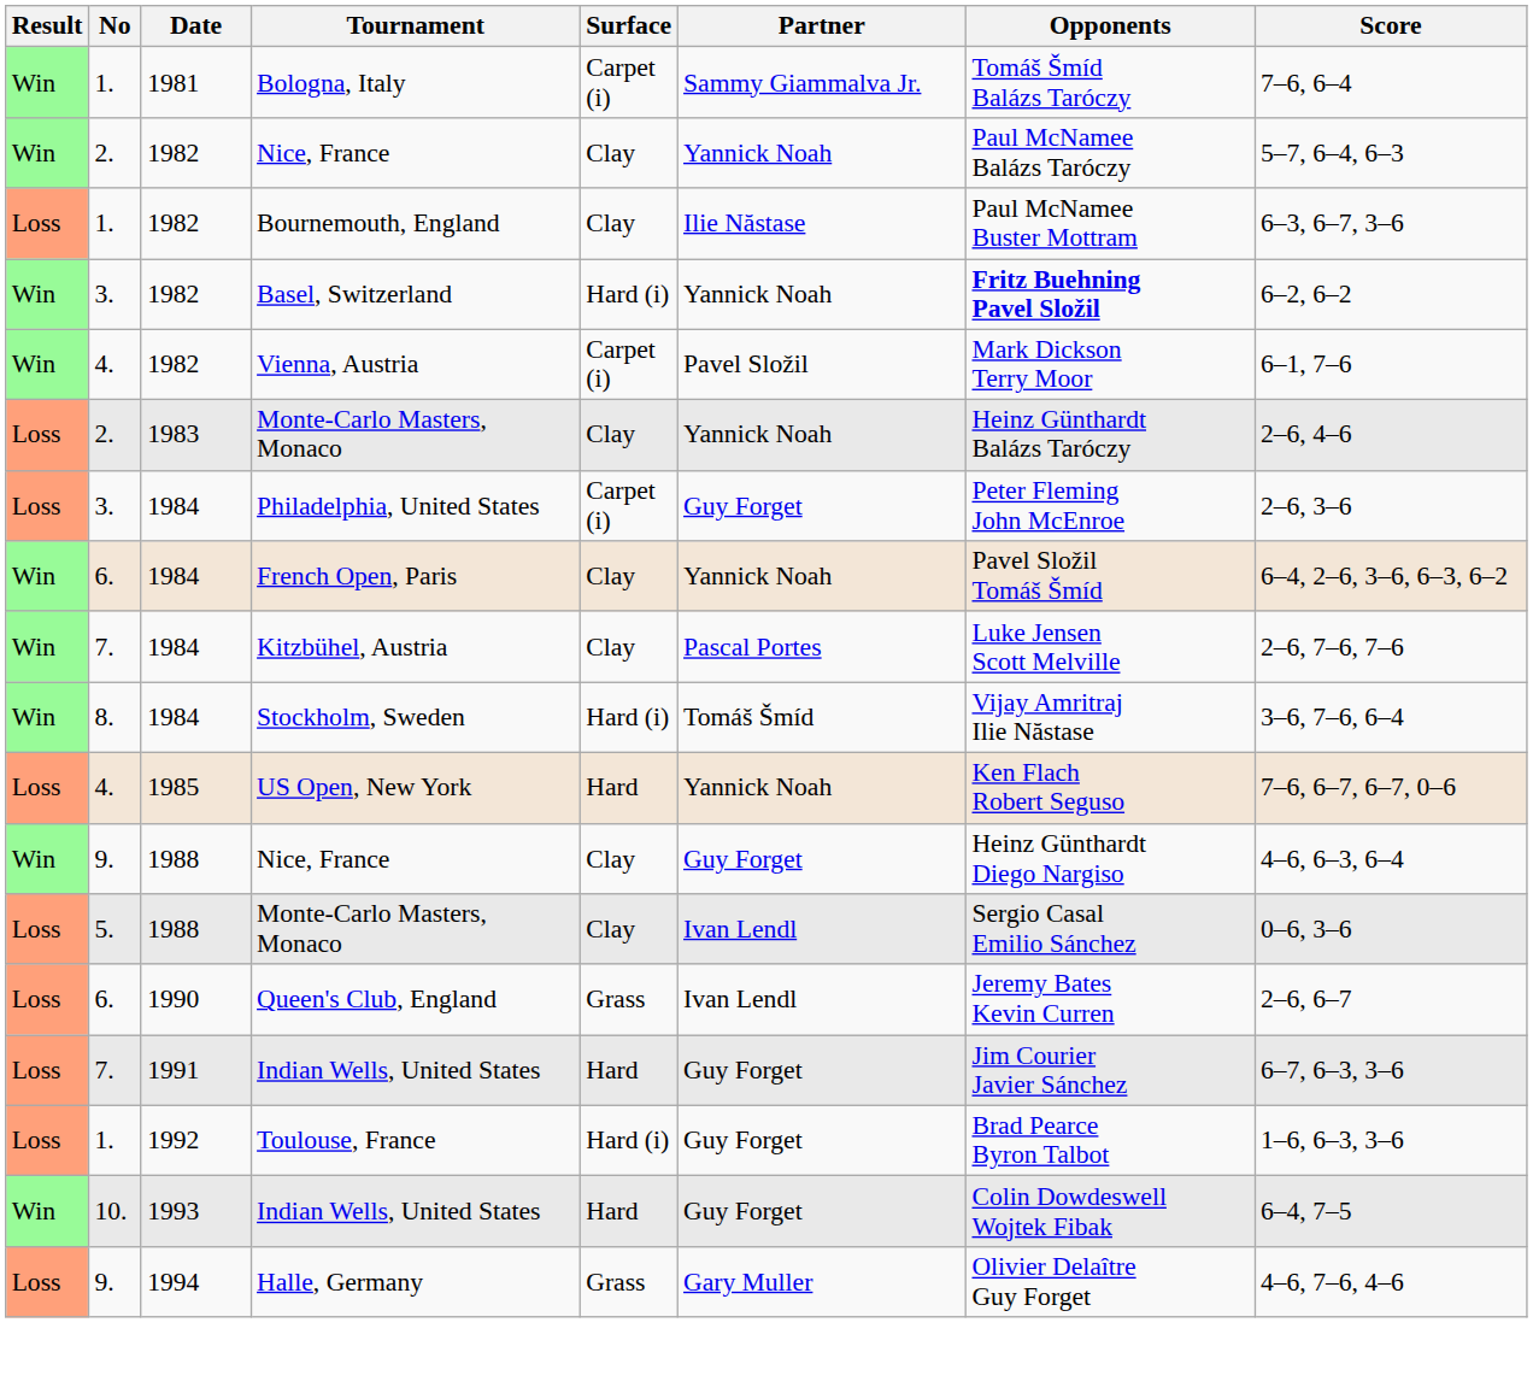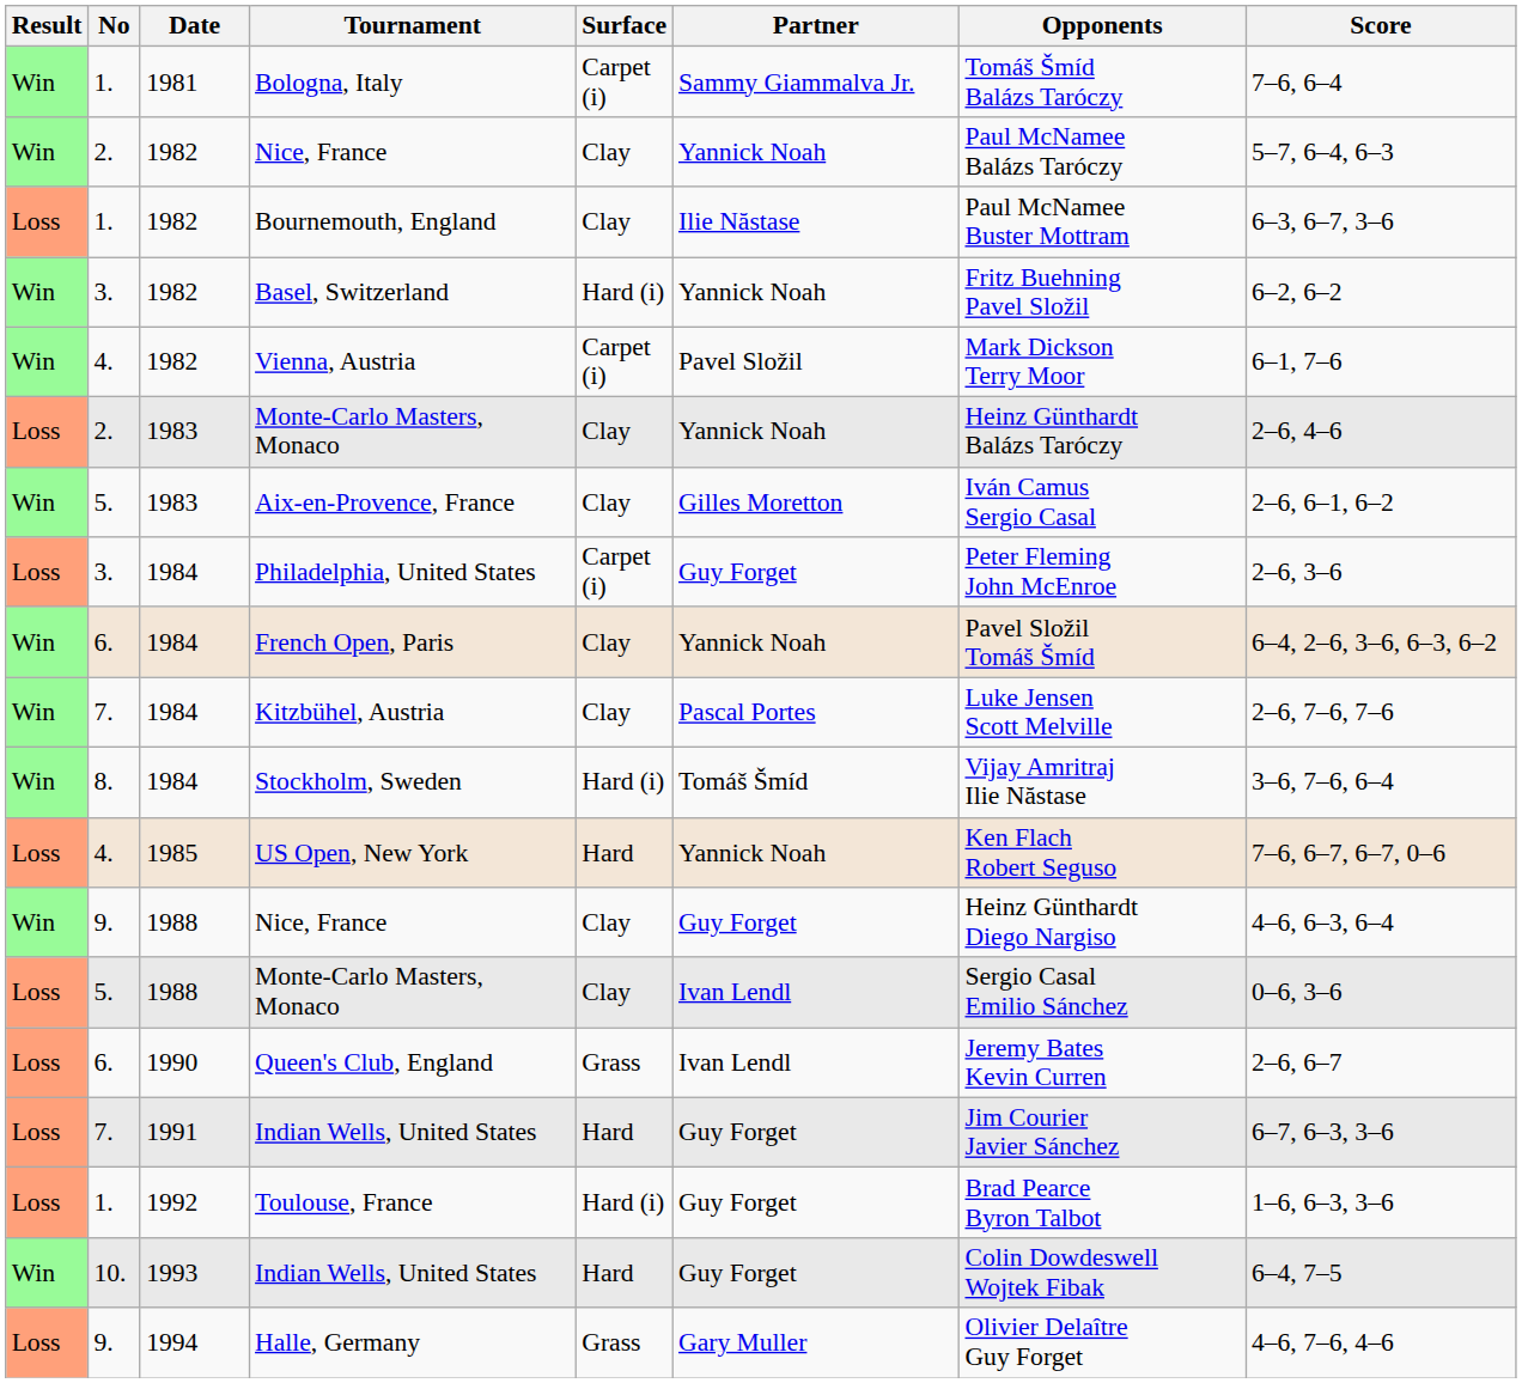Basel, Switzerland | Opponents: bold -> normal
+ row: Win | 5. | 1983 | Aix-en-Provence, France | Clay | Gilles Moretton | Iván Camus Sergio Casal | 2–6, 6–1, 6–2
